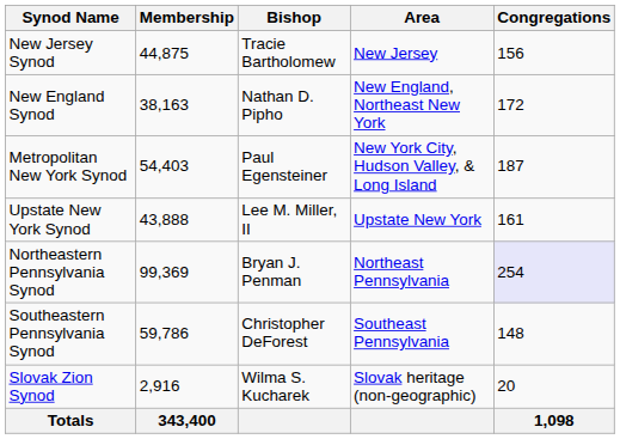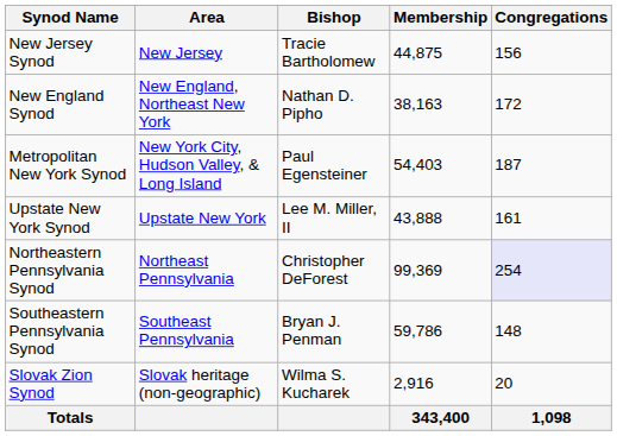columns swapped: Area <-> Membership
Northeastern Pennsylvania Synod | Bishop: Bryan J. Penman -> Christopher DeForest
Southeastern Pennsylvania Synod | Bishop: Christopher DeForest -> Bryan J. Penman
